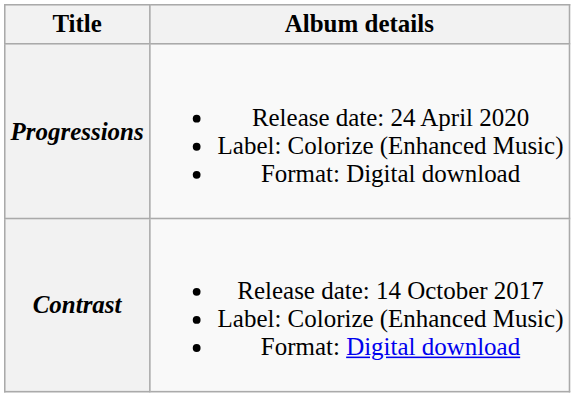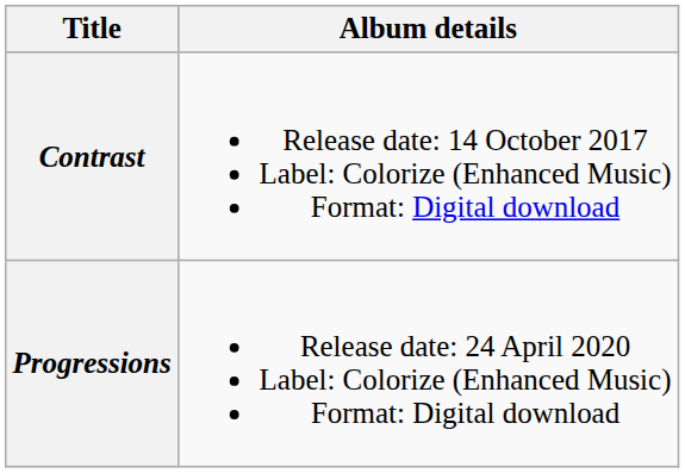rows swapped: Contrast <-> Progressions
